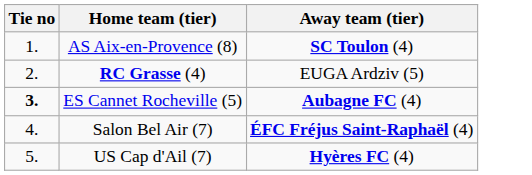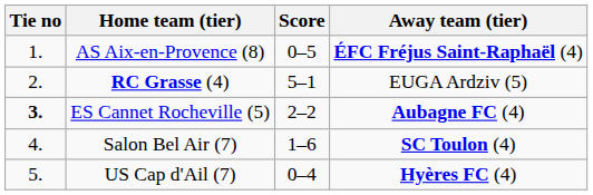+ column: Score | 0–5 | 5–1 | 2–2 | 1–6 | 0–4
AS Aix-en-Provence (8) | Away team (tier): SC Toulon (4) -> ÉFC Fréjus Saint-Raphaël (4)
Salon Bel Air (7) | Away team (tier): ÉFC Fréjus Saint-Raphaël (4) -> SC Toulon (4)
